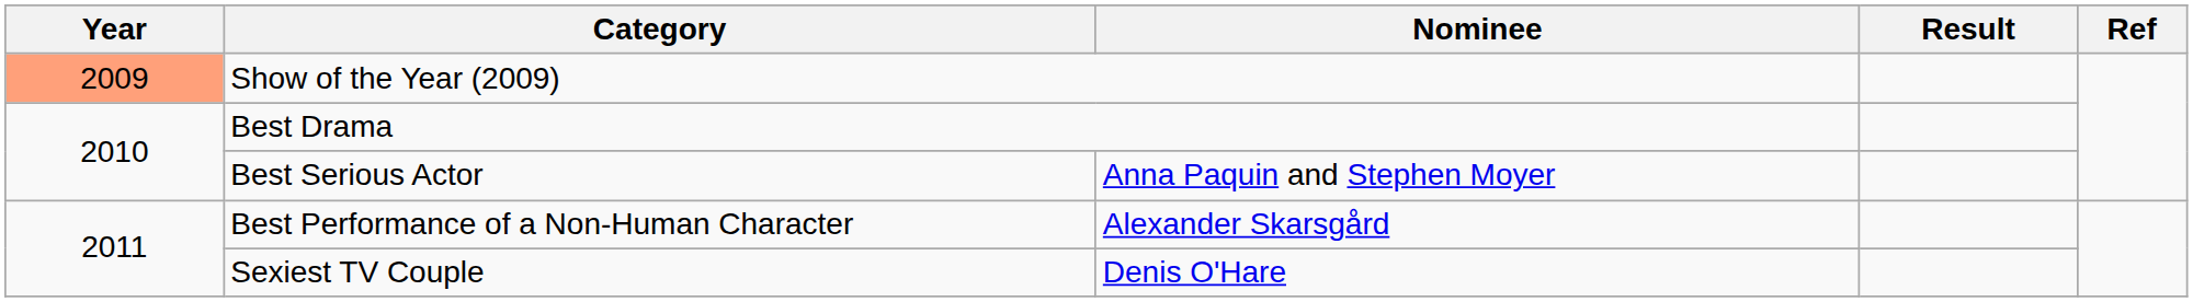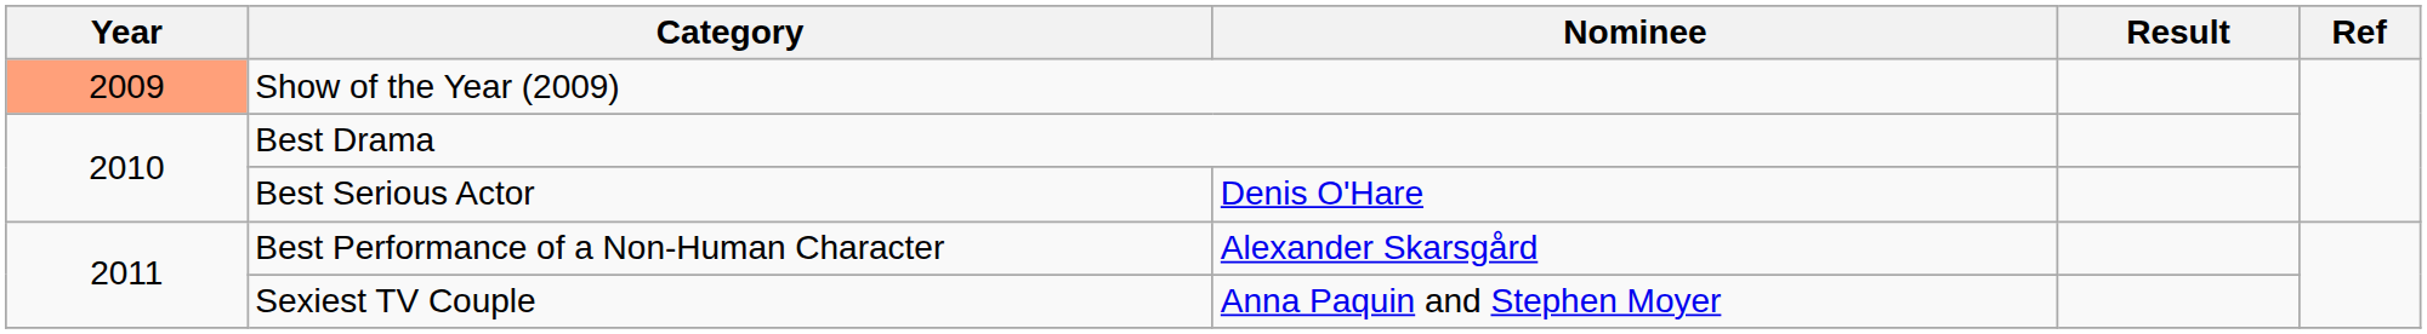Best Serious Actor | Nominee: Anna Paquin and Stephen Moyer -> Denis O'Hare
Sexiest TV Couple | Nominee: Denis O'Hare -> Anna Paquin and Stephen Moyer
